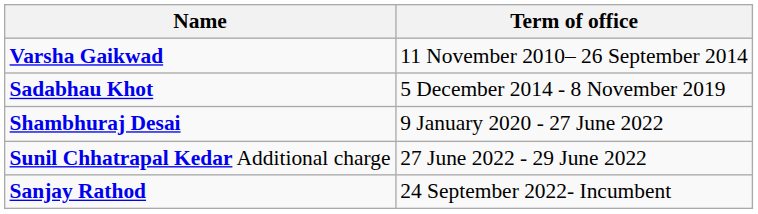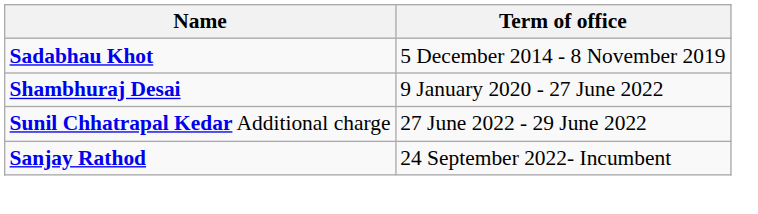- row: Varsha Gaikwad | 11 November 2010– 26 September 2014
